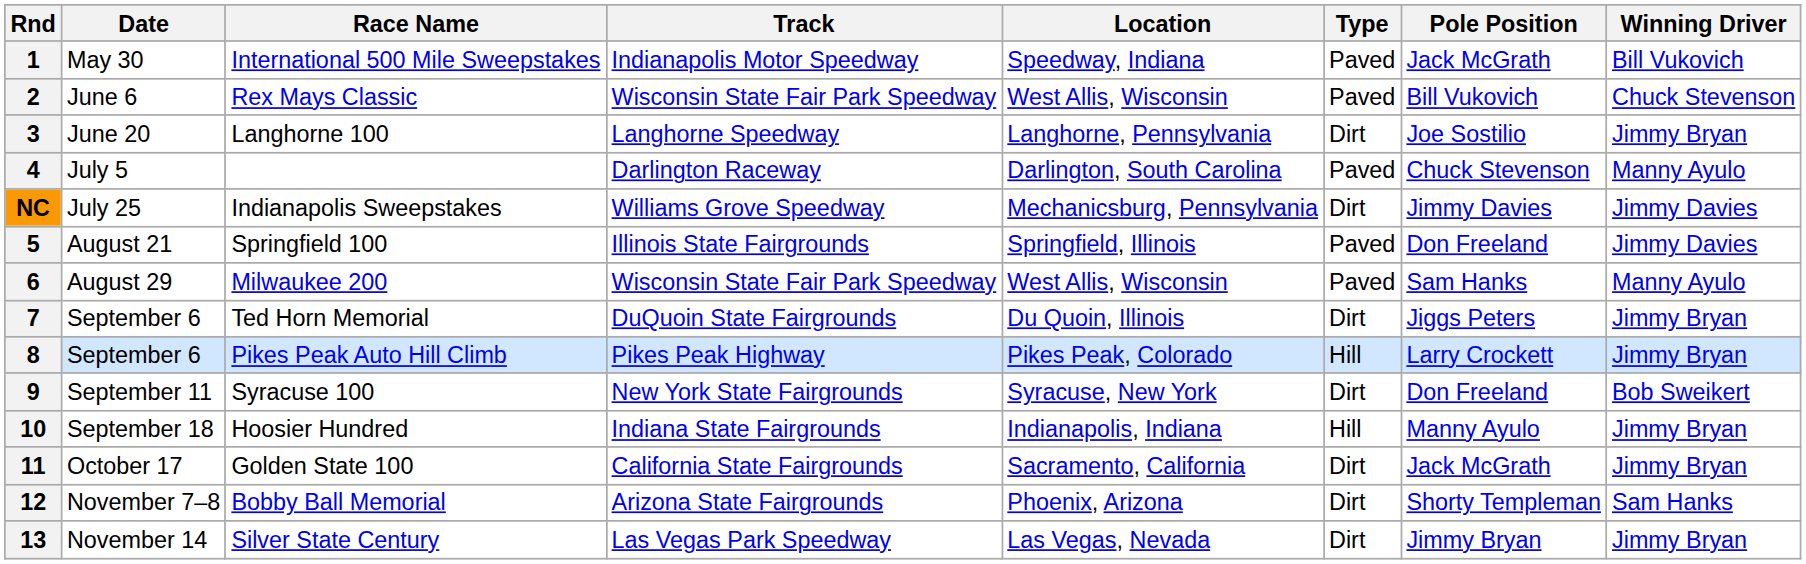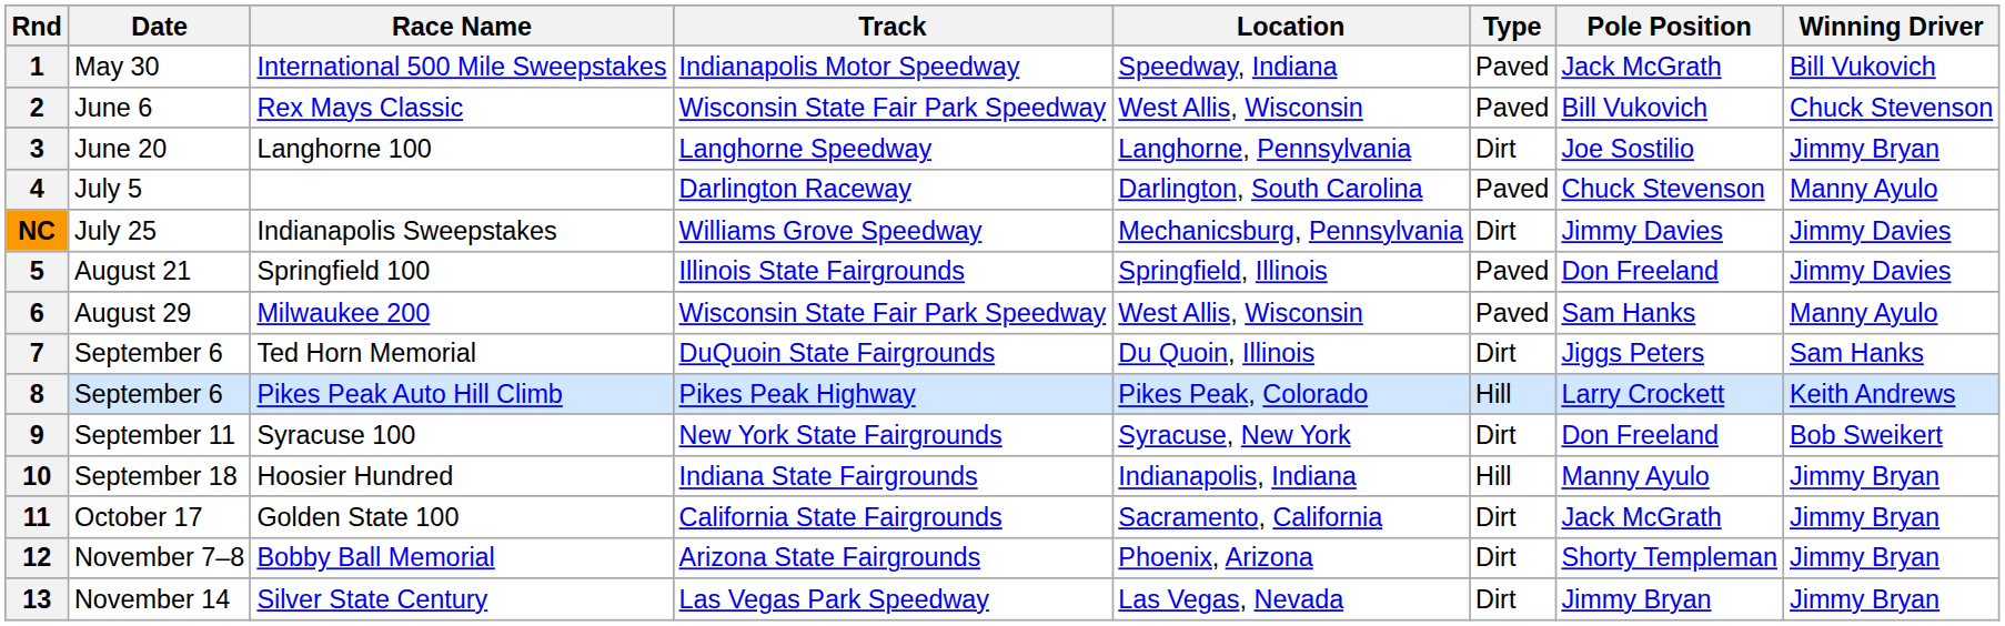7 | Winning Driver: Jimmy Bryan -> Sam Hanks
8 | Winning Driver: Jimmy Bryan -> Keith Andrews
12 | Winning Driver: Sam Hanks -> Jimmy Bryan
